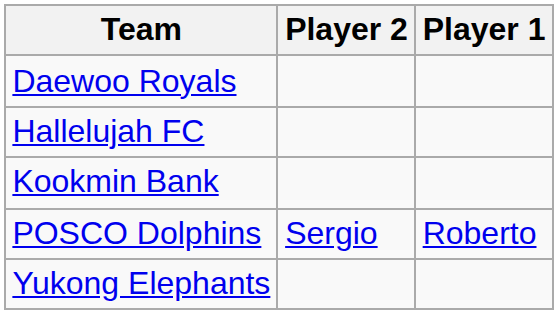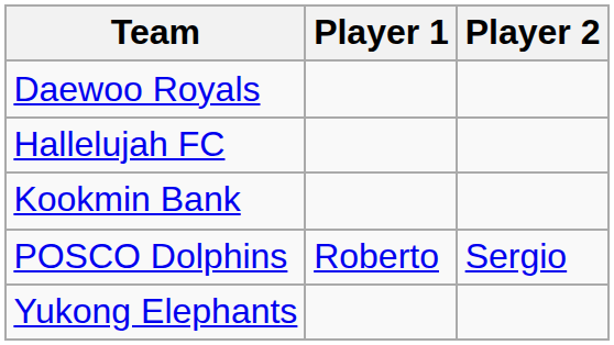columns swapped: Player 1 <-> Player 2
